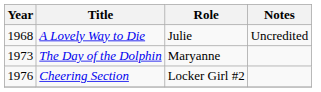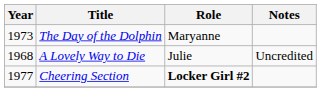rows swapped: A Lovely Way to Die <-> The Day of the Dolphin
Cheering Section | Year: 1976 -> 1977
Cheering Section | Role: normal -> bold
